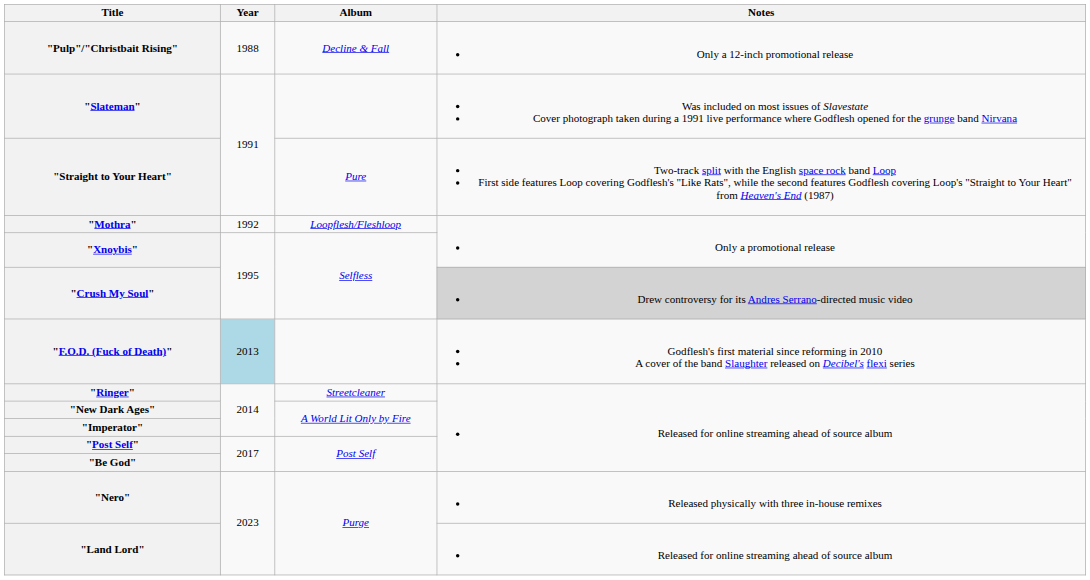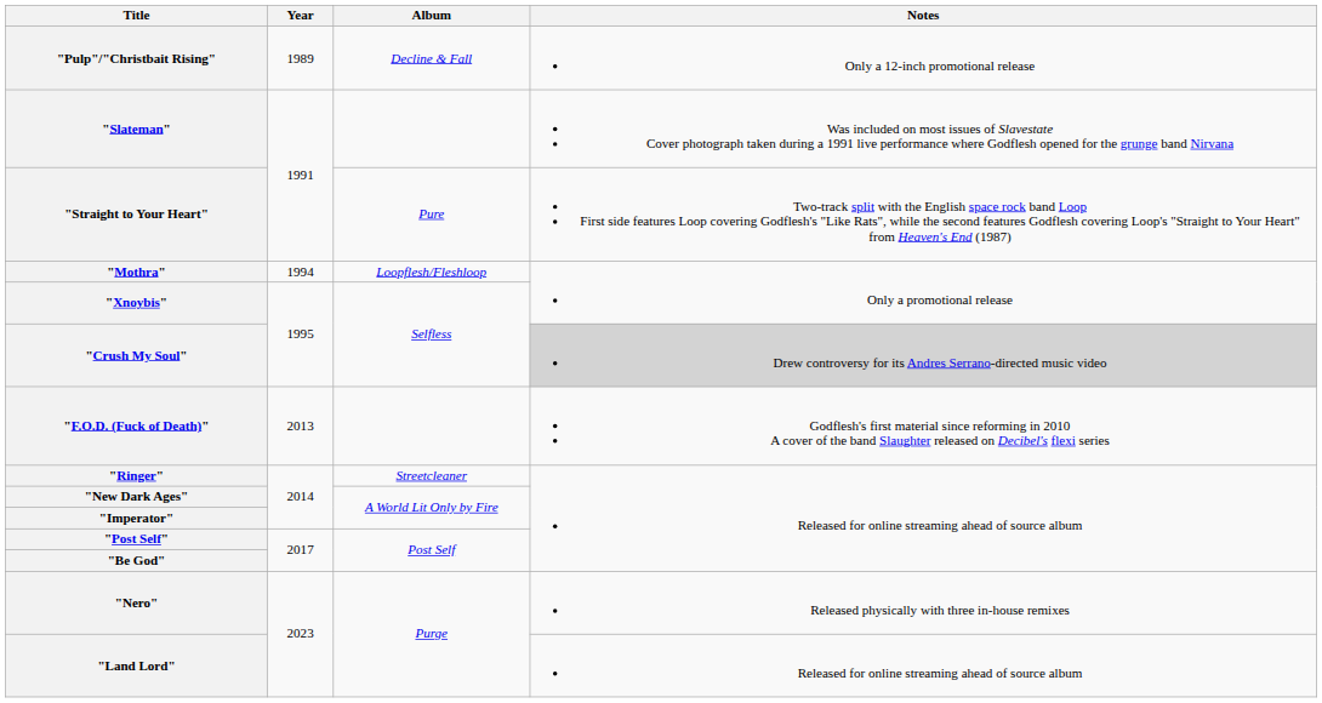"Pulp"/"Christbait Rising" | Year: 1988 -> 1989
"Mothra" | Year: 1992 -> 1994
"F.O.D. (Fuck of Death)" | Year: lightblue background -> no background
